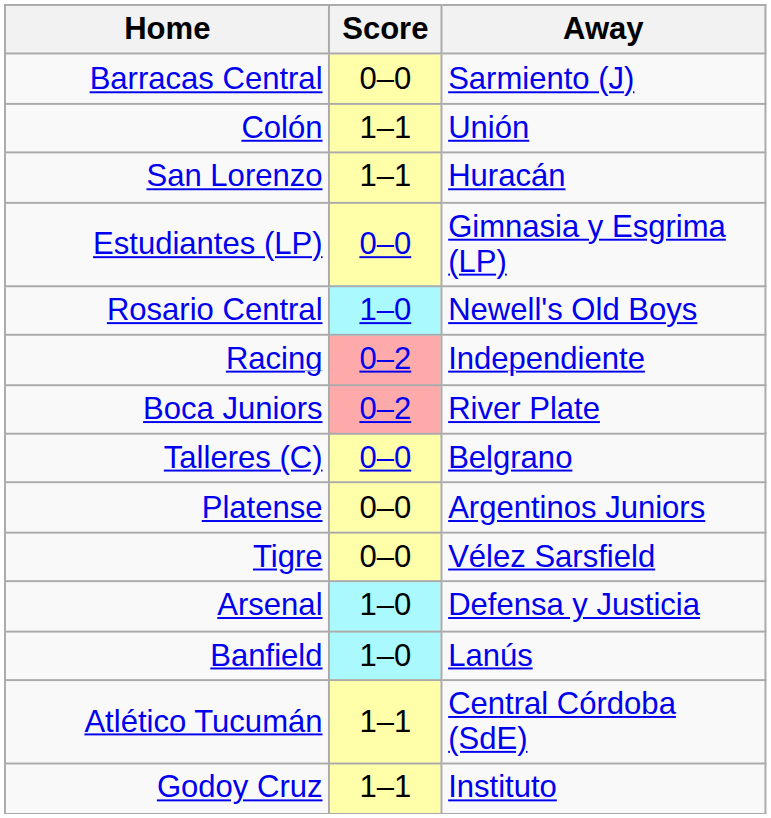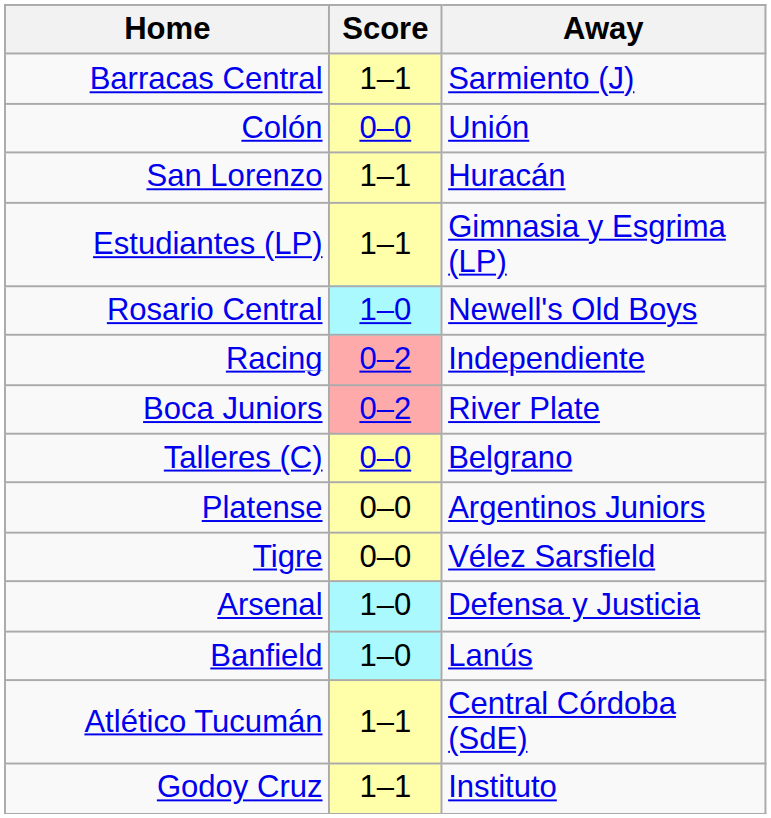Barracas Central | Score: 0–0 -> 1–1
Colón | Score: 1–1 -> 0–0
Estudiantes (LP) | Score: 0–0 -> 1–1
